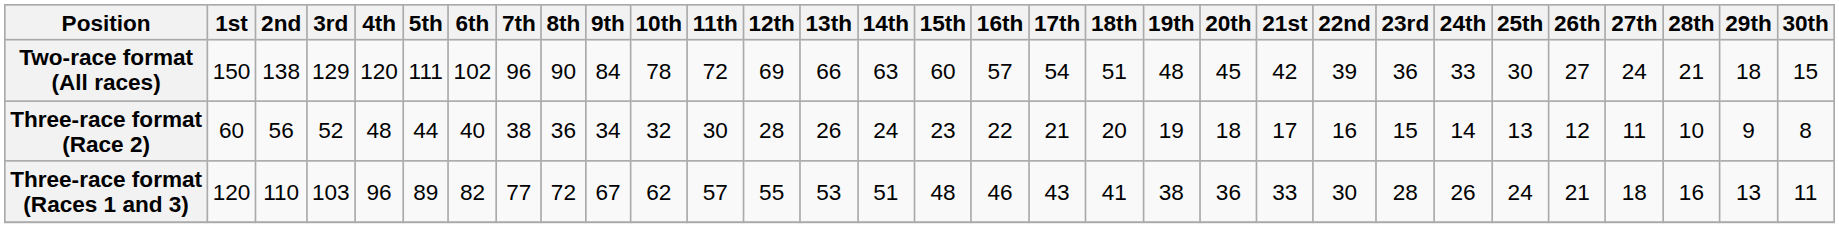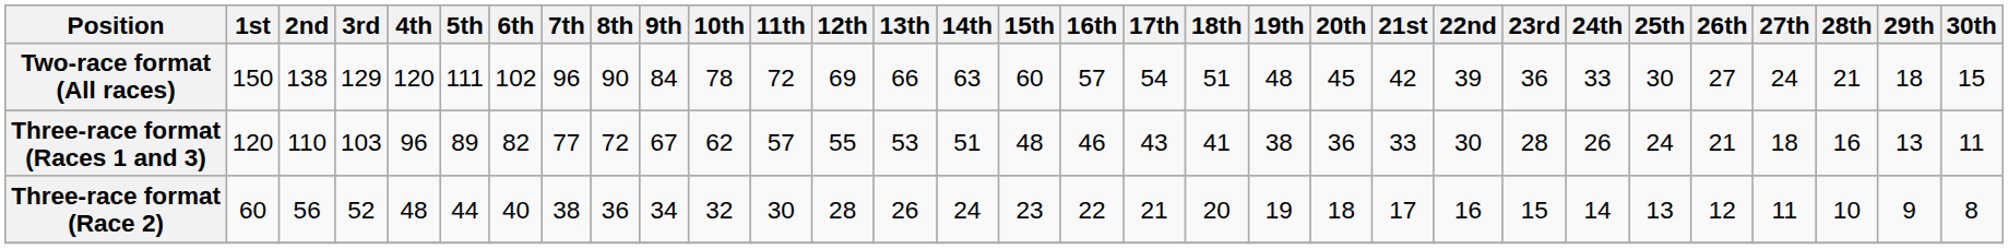rows swapped: Three-race format (Races 1 and 3) <-> Three-race format (Race 2)
